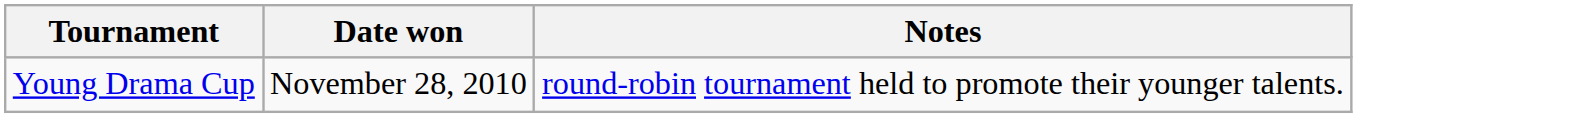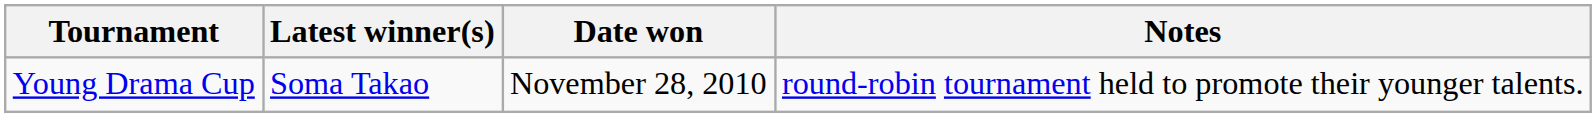+ column: Latest winner(s) | Soma Takao
